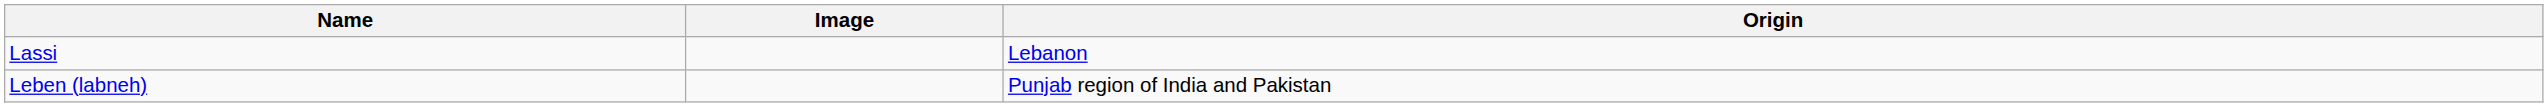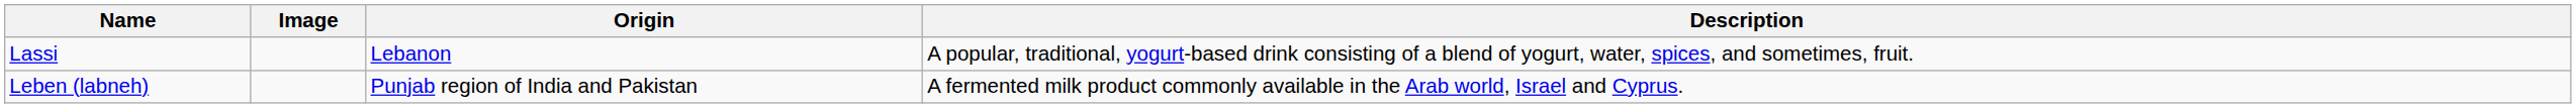+ column: Description | A popular, traditional, yogurt-based drink consisting of a blend of yogurt, water, spices, and sometimes, fruit. | A fermented milk product commonly available in the Arab world, Israel and Cyprus.
